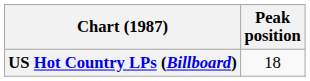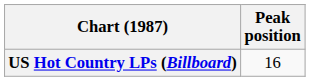US Hot Country LPs (Billboard) | Peak position: 18 -> 16
